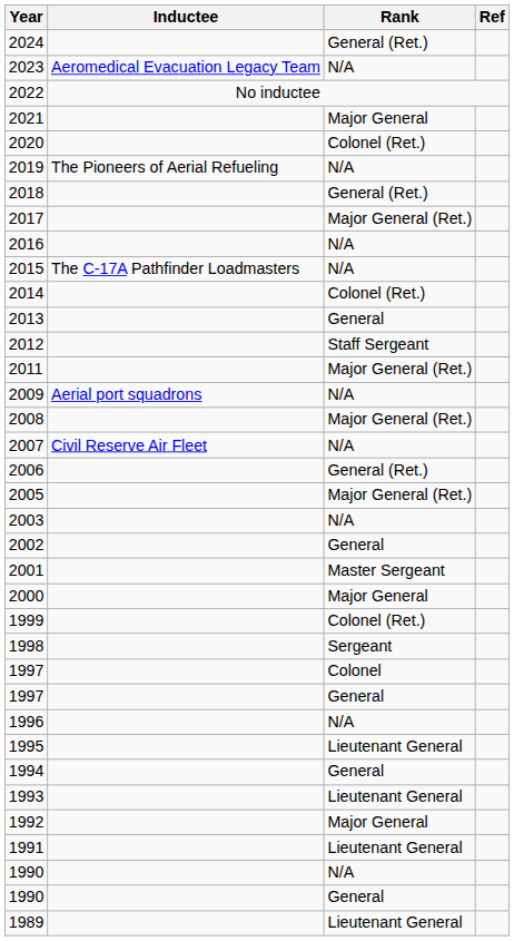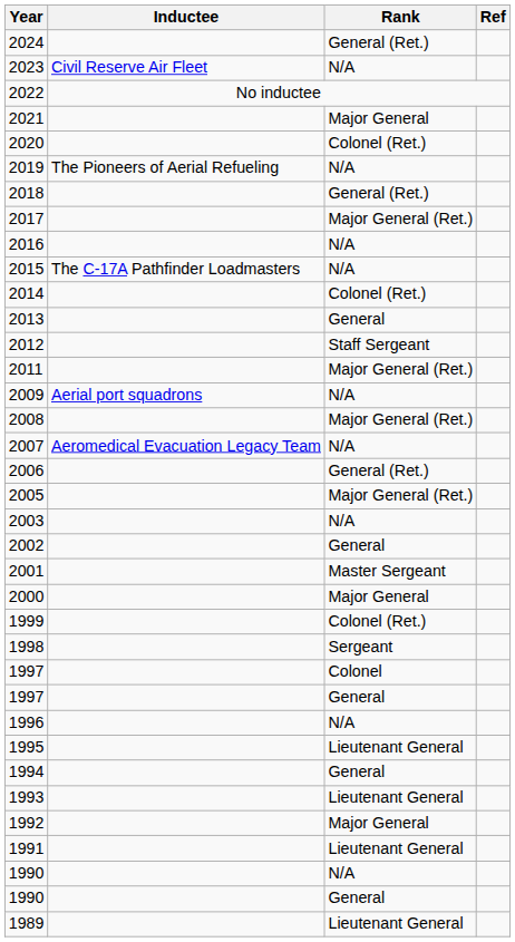2023 | Inductee: Aeromedical Evacuation Legacy Team -> Civil Reserve Air Fleet
2007 | Inductee: Civil Reserve Air Fleet -> Aeromedical Evacuation Legacy Team
